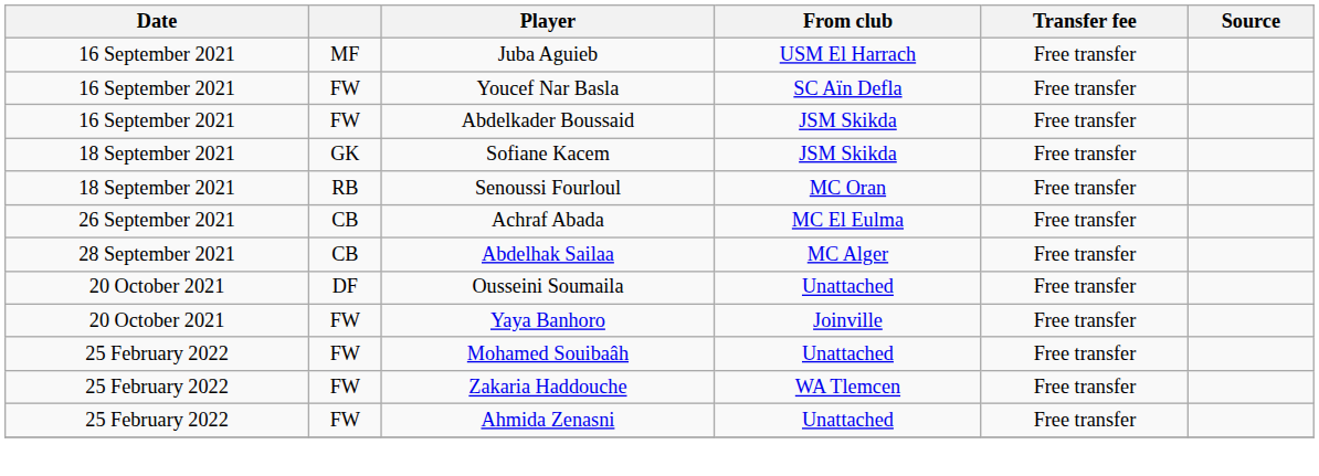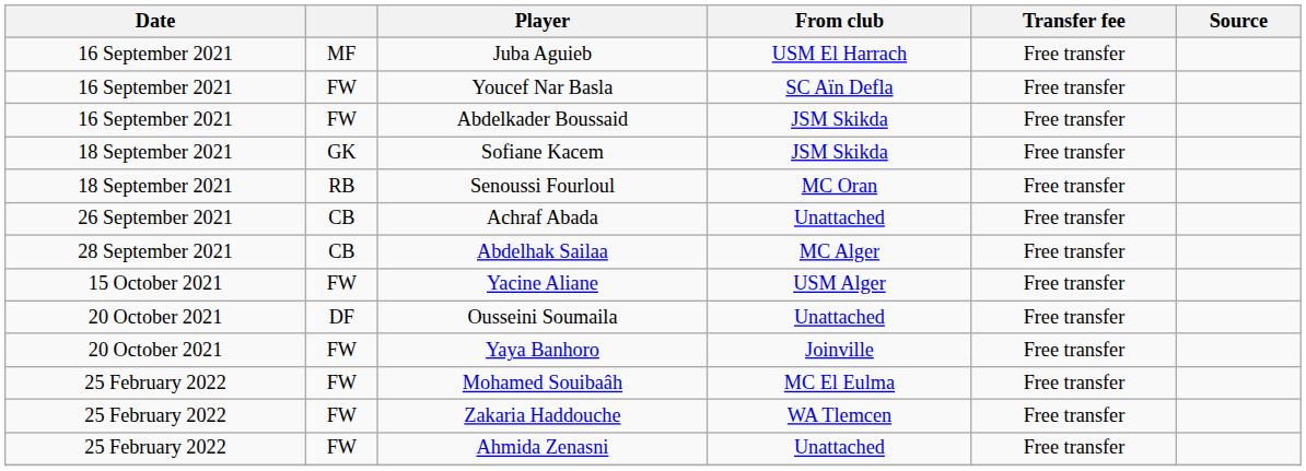Achraf Abada | From club: MC El Eulma -> Unattached
+ row: 15 October 2021 | FW | Yacine Aliane | USM Alger | Free transfer
Mohamed Souibaâh | From club: Unattached -> MC El Eulma
